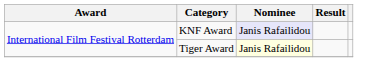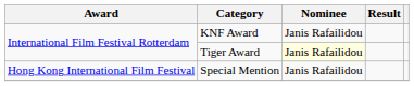KNF Award | Nominee: lavender background -> no background
+ row: Hong Kong International Film Festival | Special Mention | Janis Rafailidou
